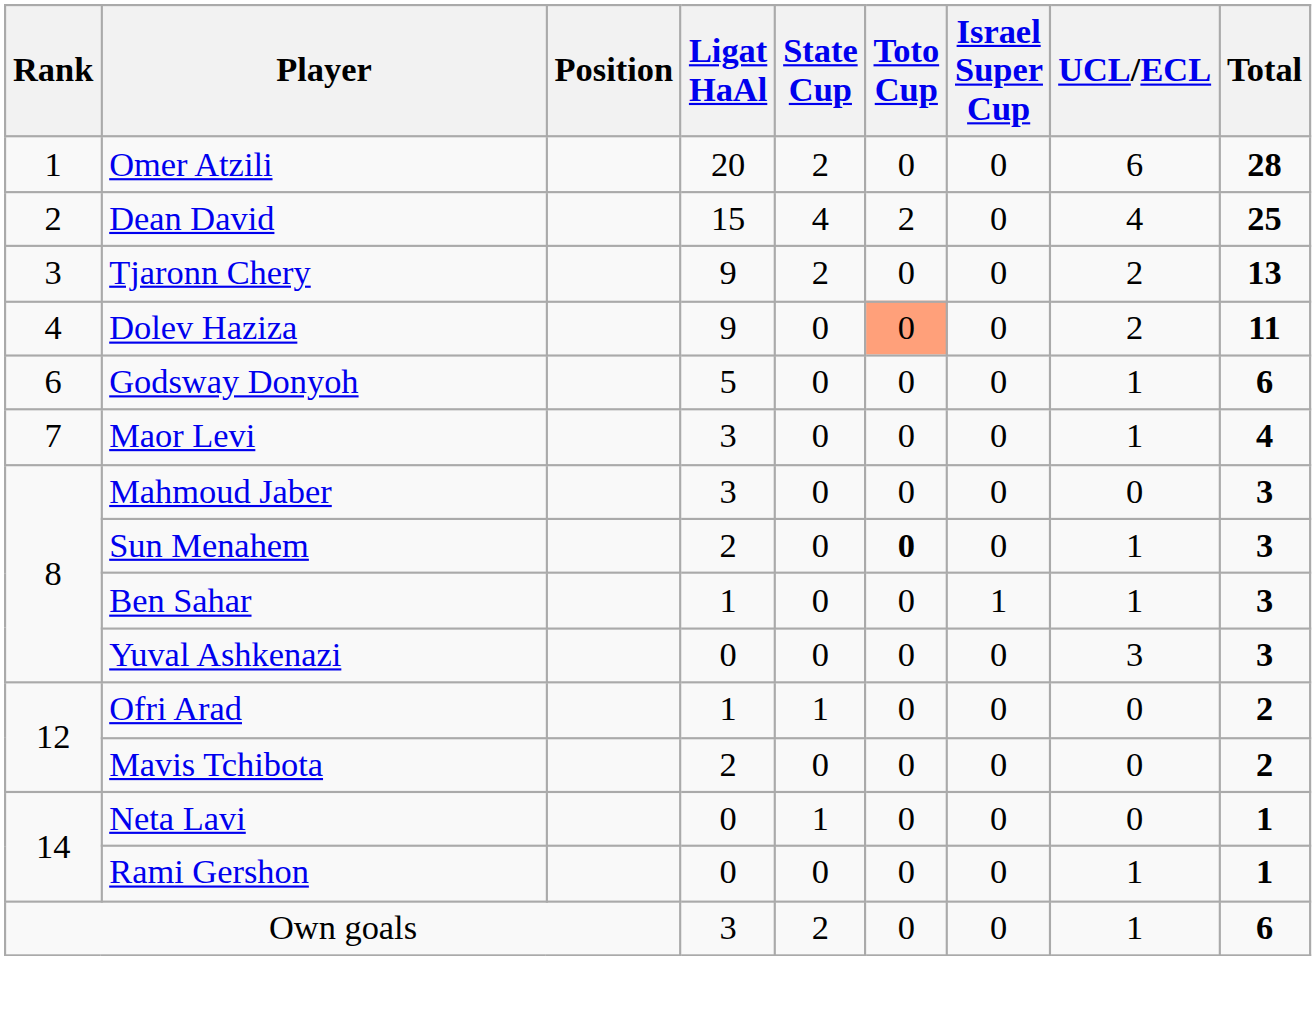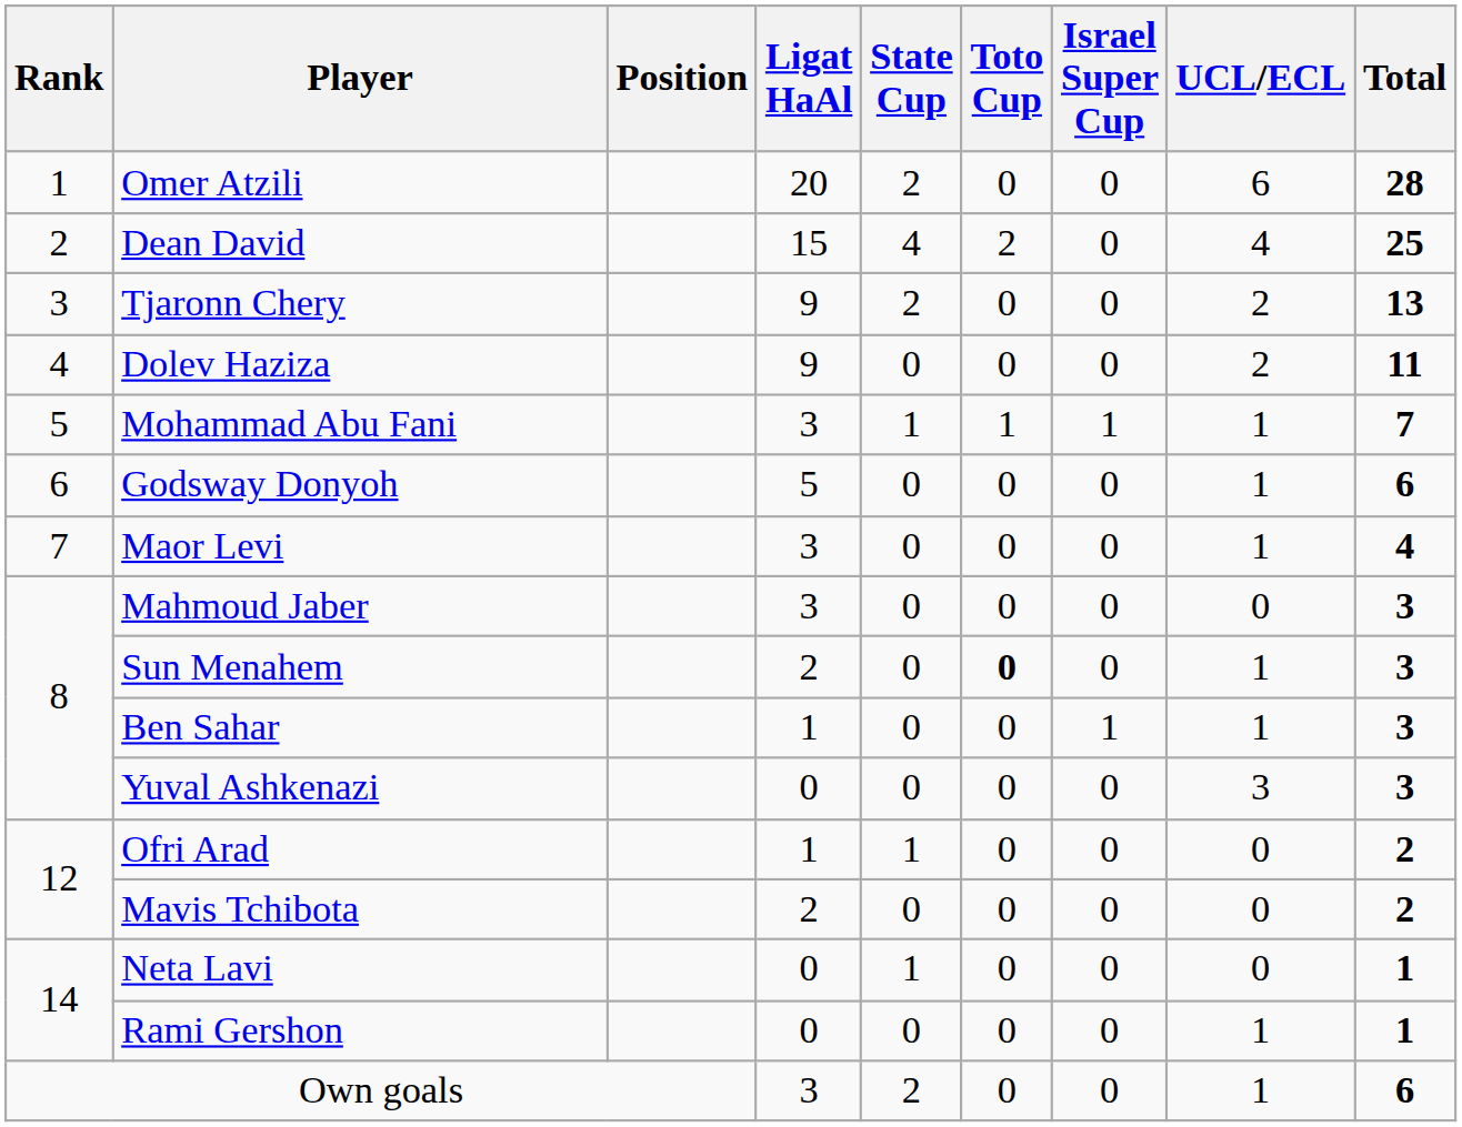Dolev Haziza | Toto Cup: lightsalmon background -> no background
+ row: 5 | Mohammad Abu Fani | 3 | 1 | 1 | 1 | 1 | 7
